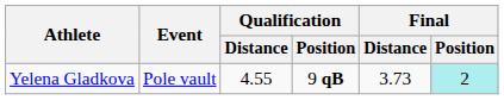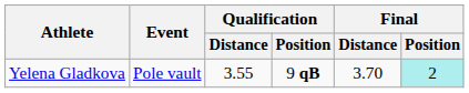Yelena Gladkova | Qualification / Distance: 4.55 -> 3.55
Yelena Gladkova | Final / Distance: 3.73 -> 3.70
